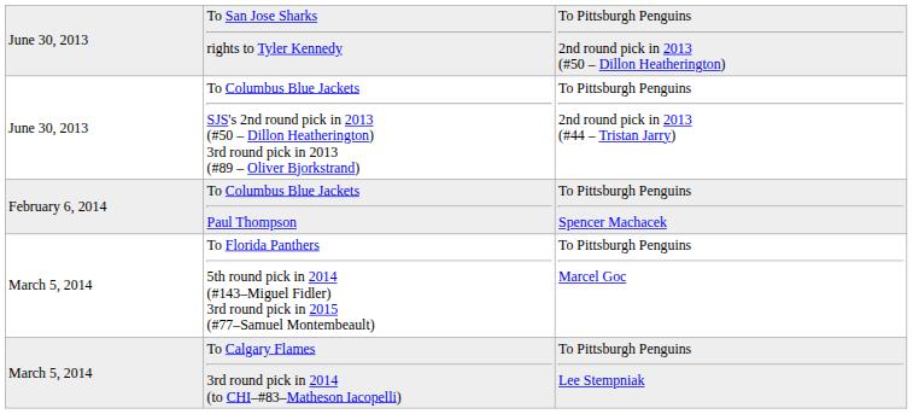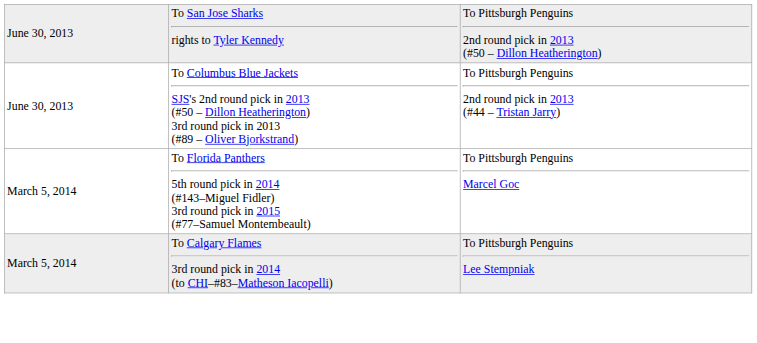- row: February 6, 2014 | To Columbus Blue Jackets Paul Thompson | To Pittsburgh Penguins Spencer Machacek
